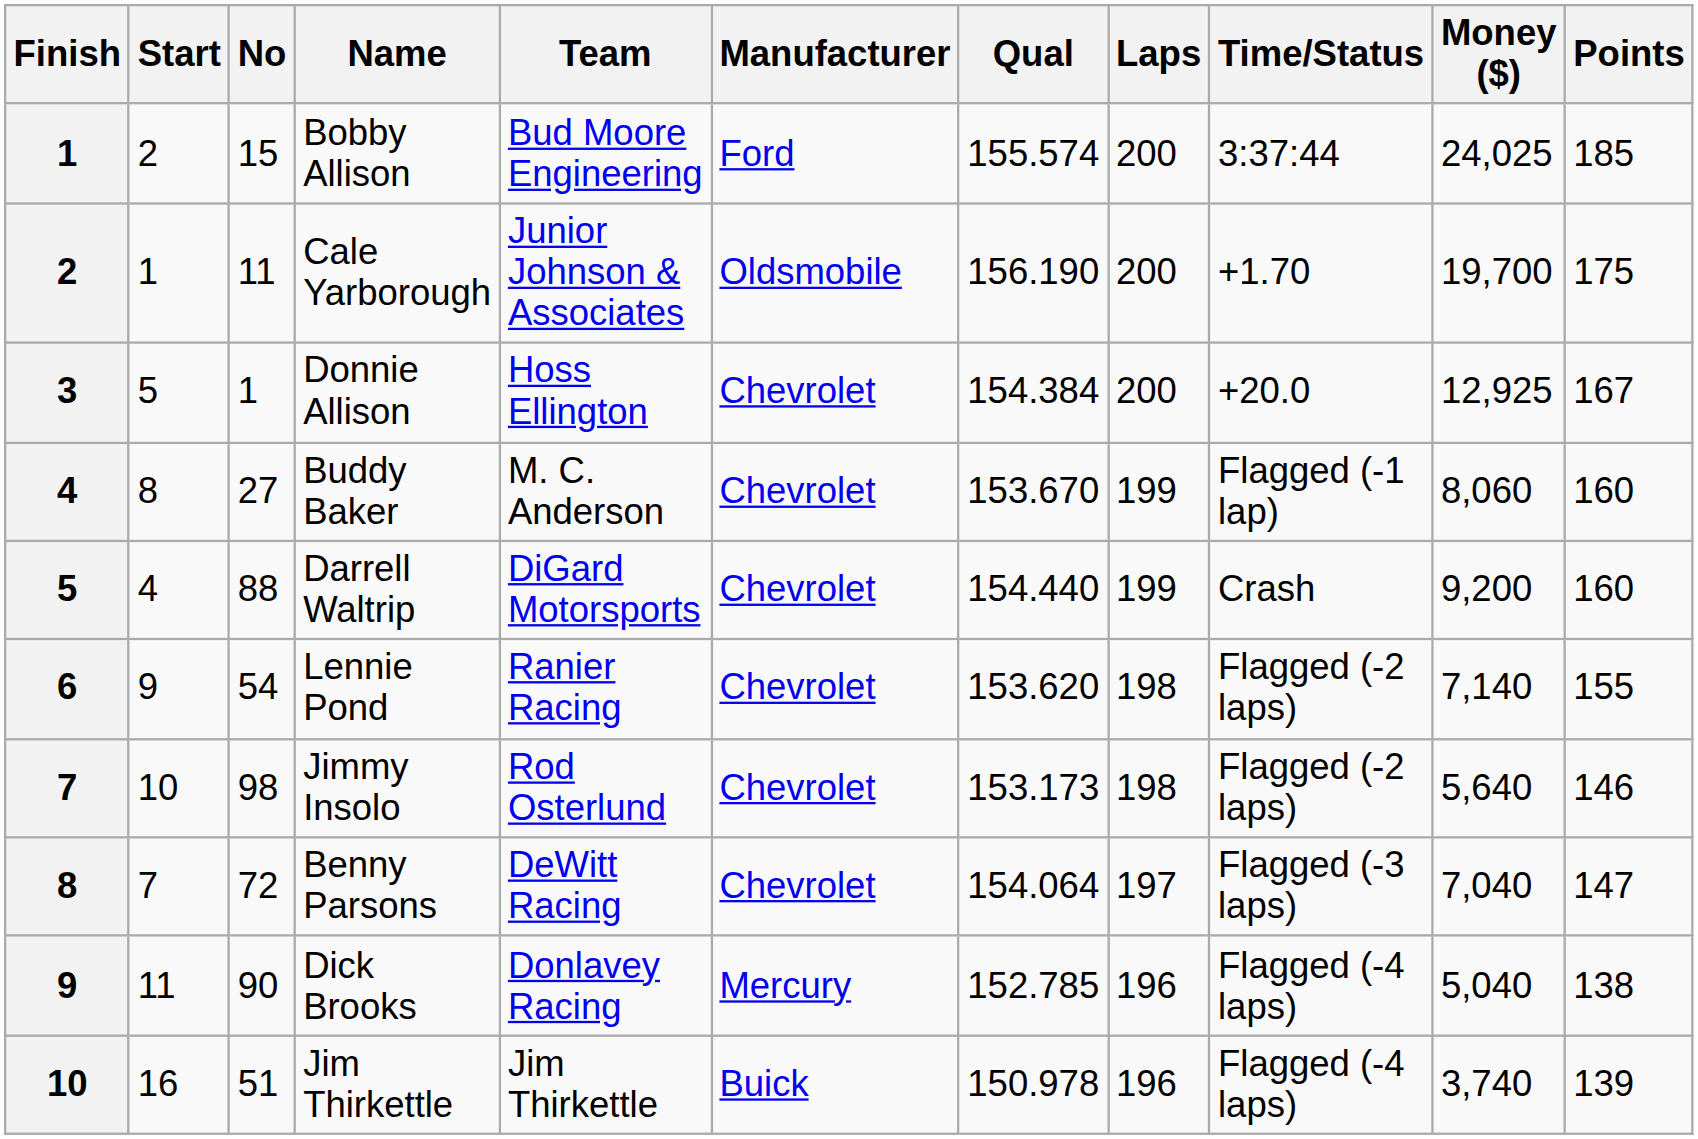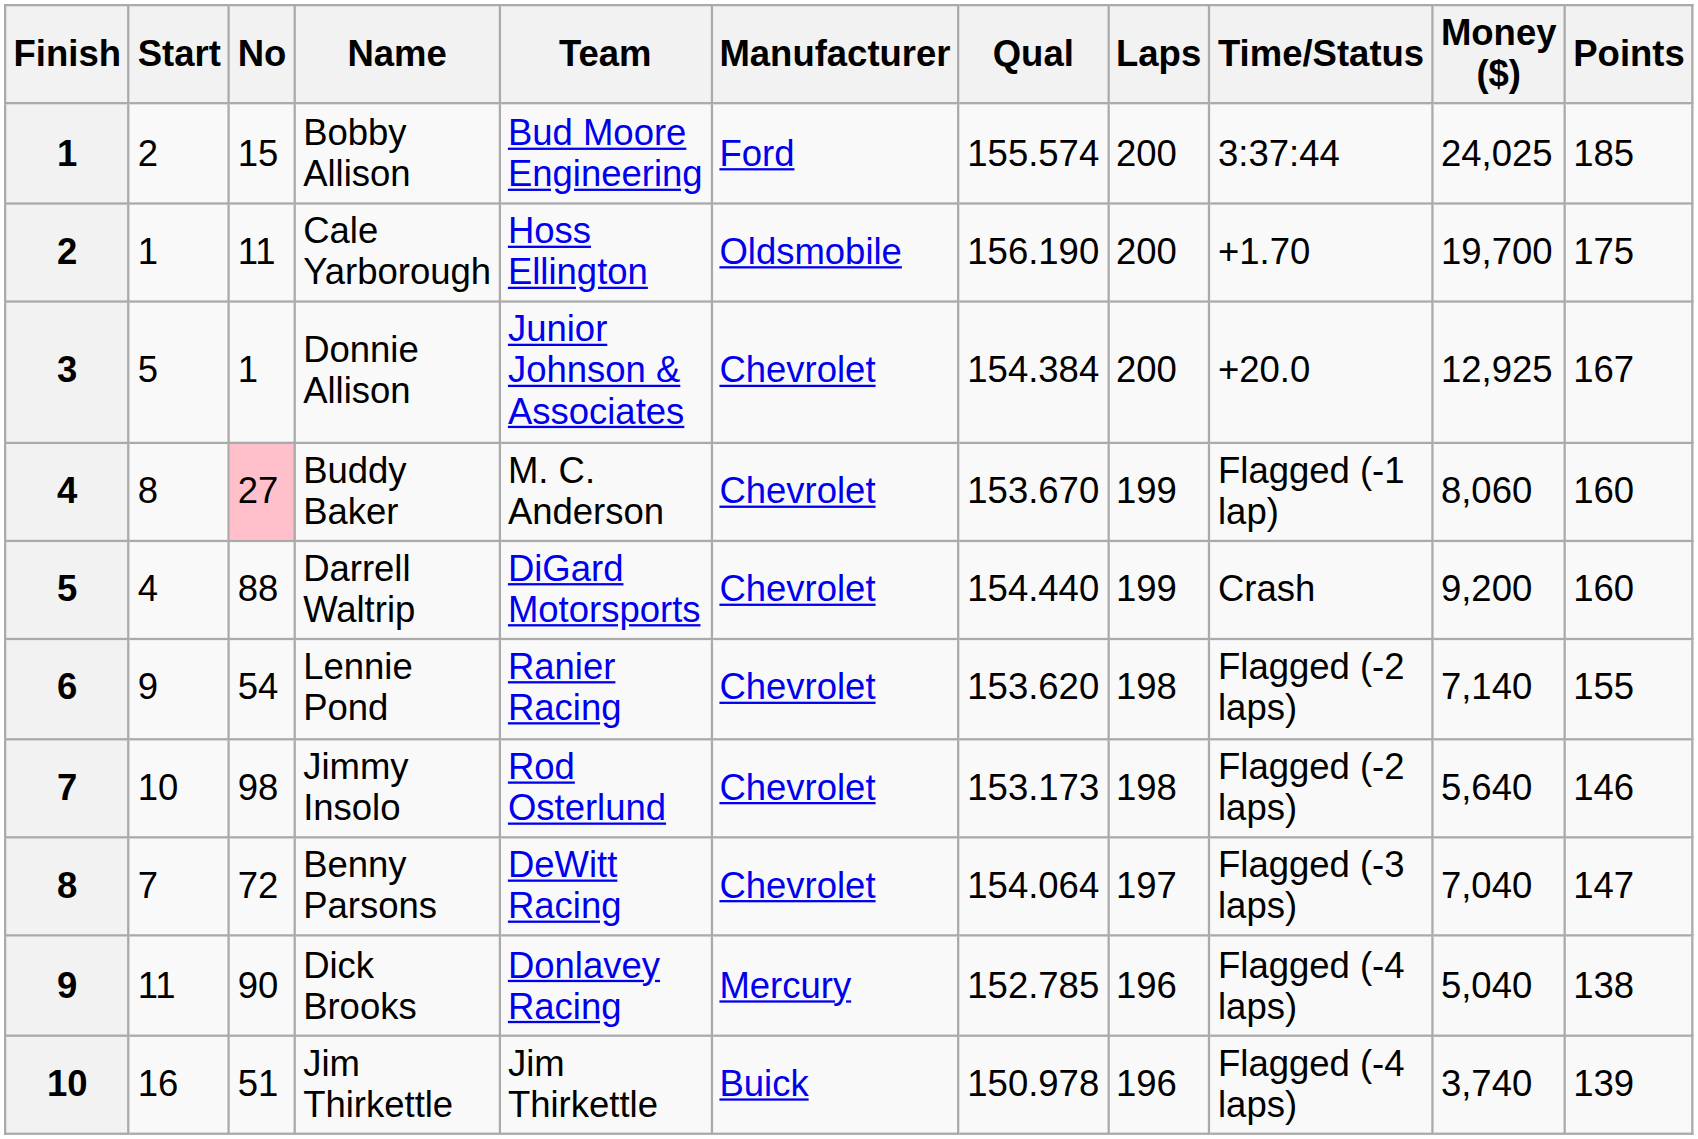Cale Yarborough | Team: Junior Johnson & Associates -> Hoss Ellington
Donnie Allison | Team: Hoss Ellington -> Junior Johnson & Associates
Buddy Baker | No: no background -> pink background
